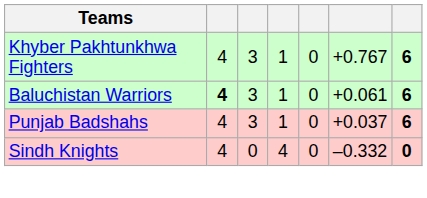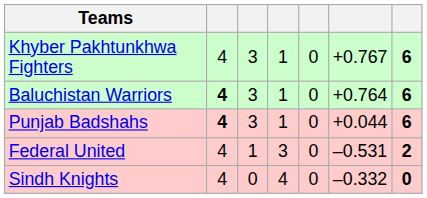Baluchistan Warriors | column 6: +0.061 -> +0.764
Punjab Badshahs | column 2: normal -> bold
Punjab Badshahs | column 6: +0.037 -> +0.044
+ row: Federal United | 4 | 1 | 3 | 0 | –0.531 | 2
